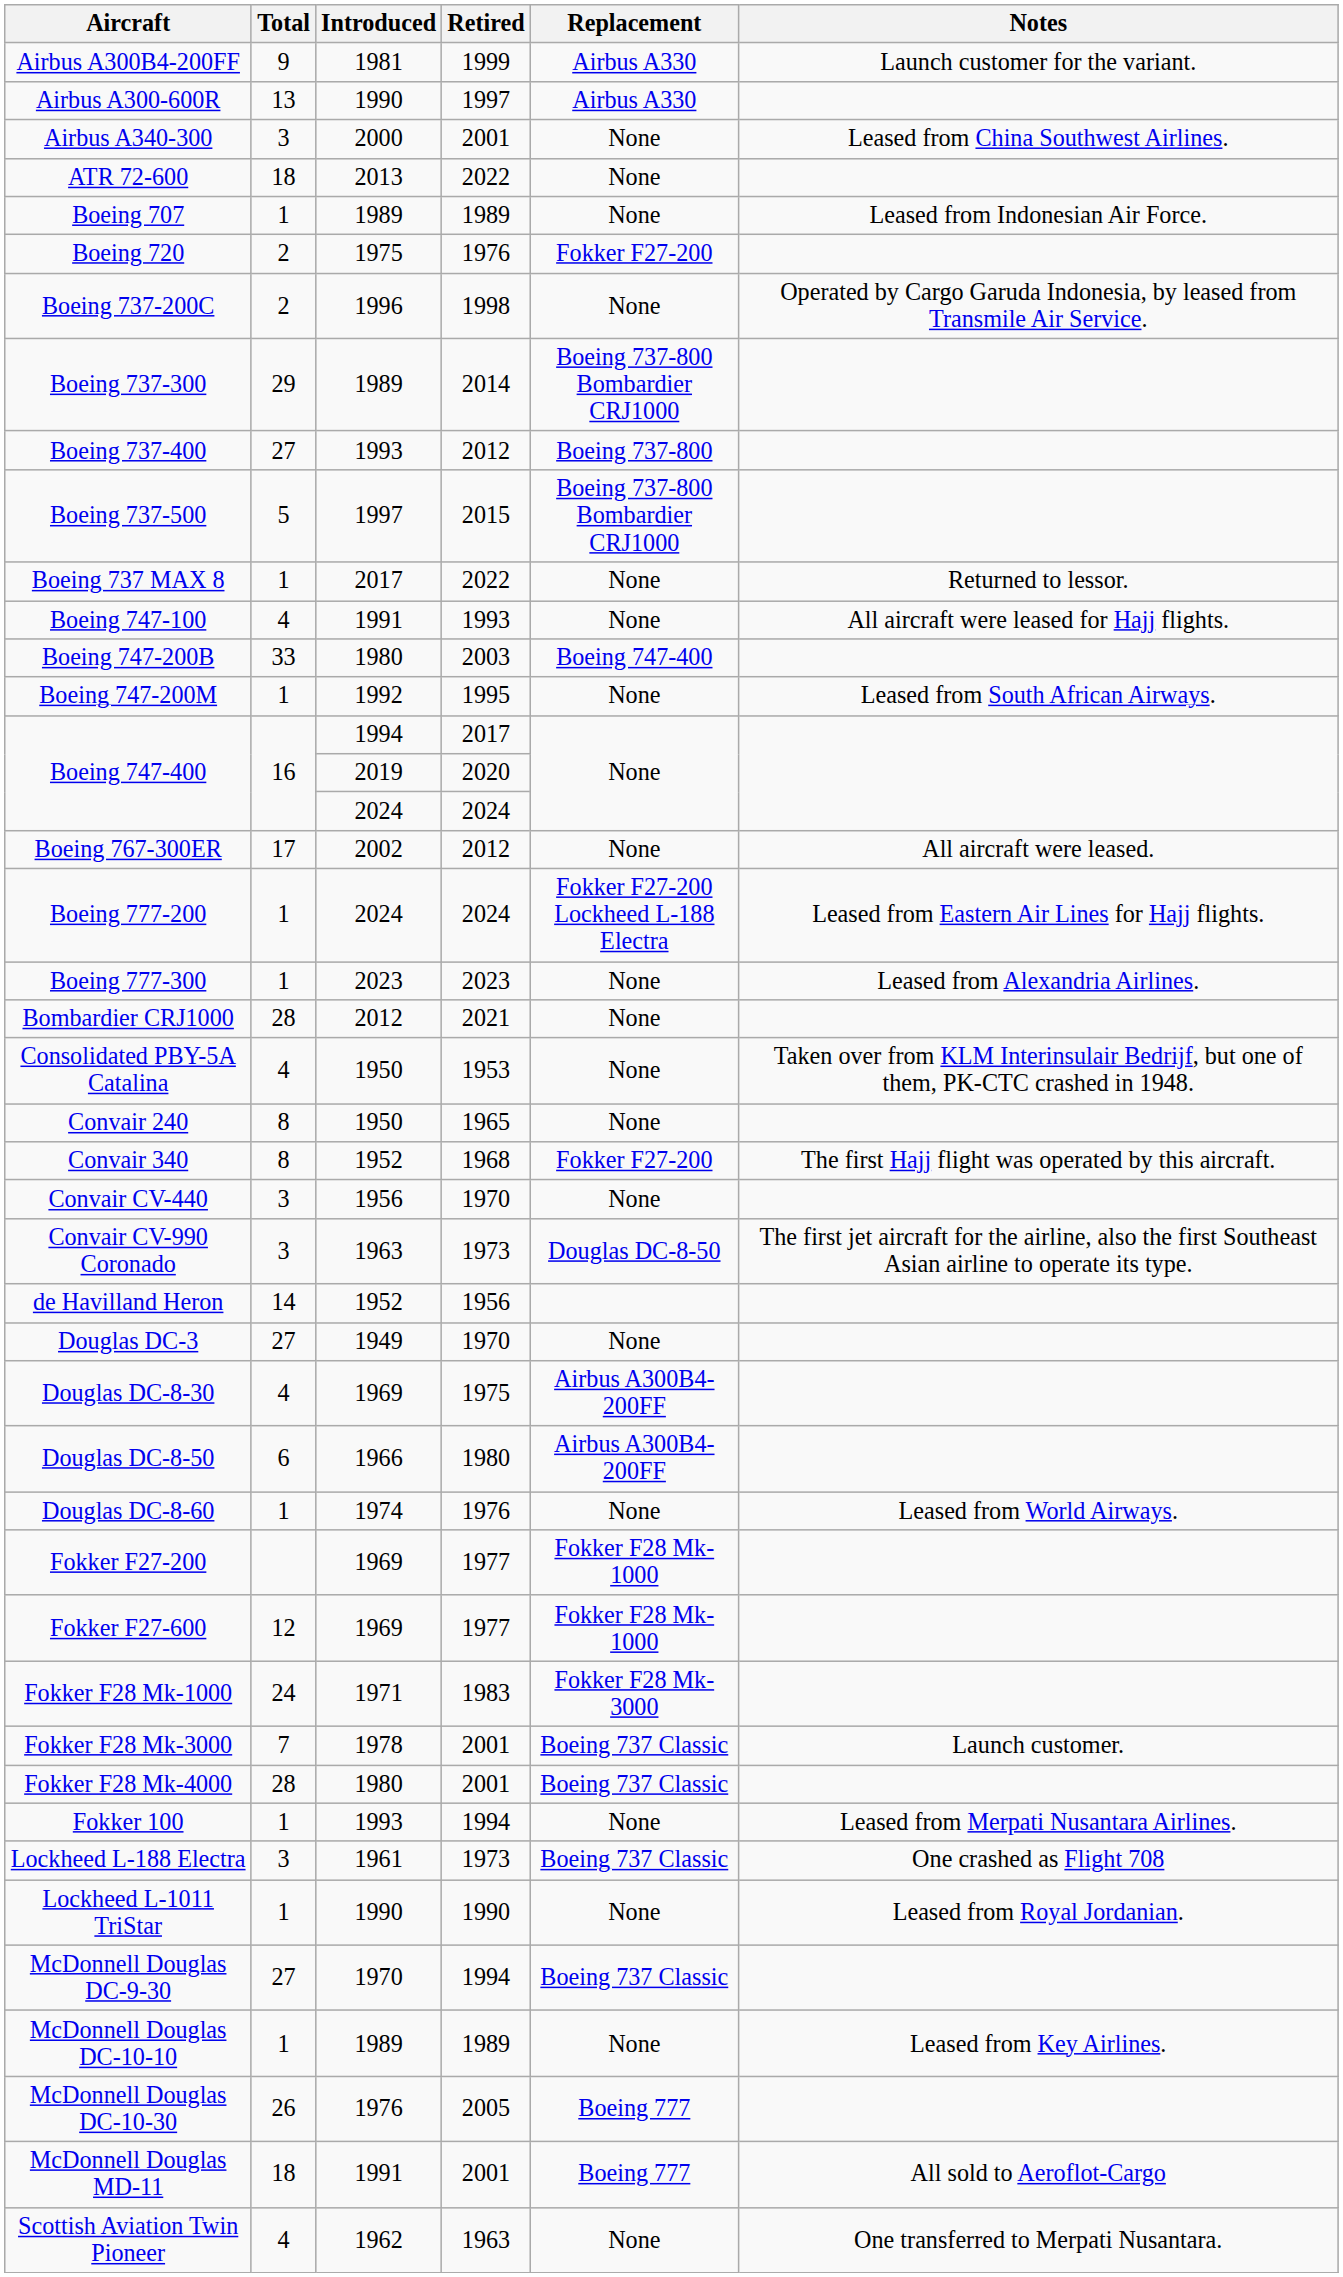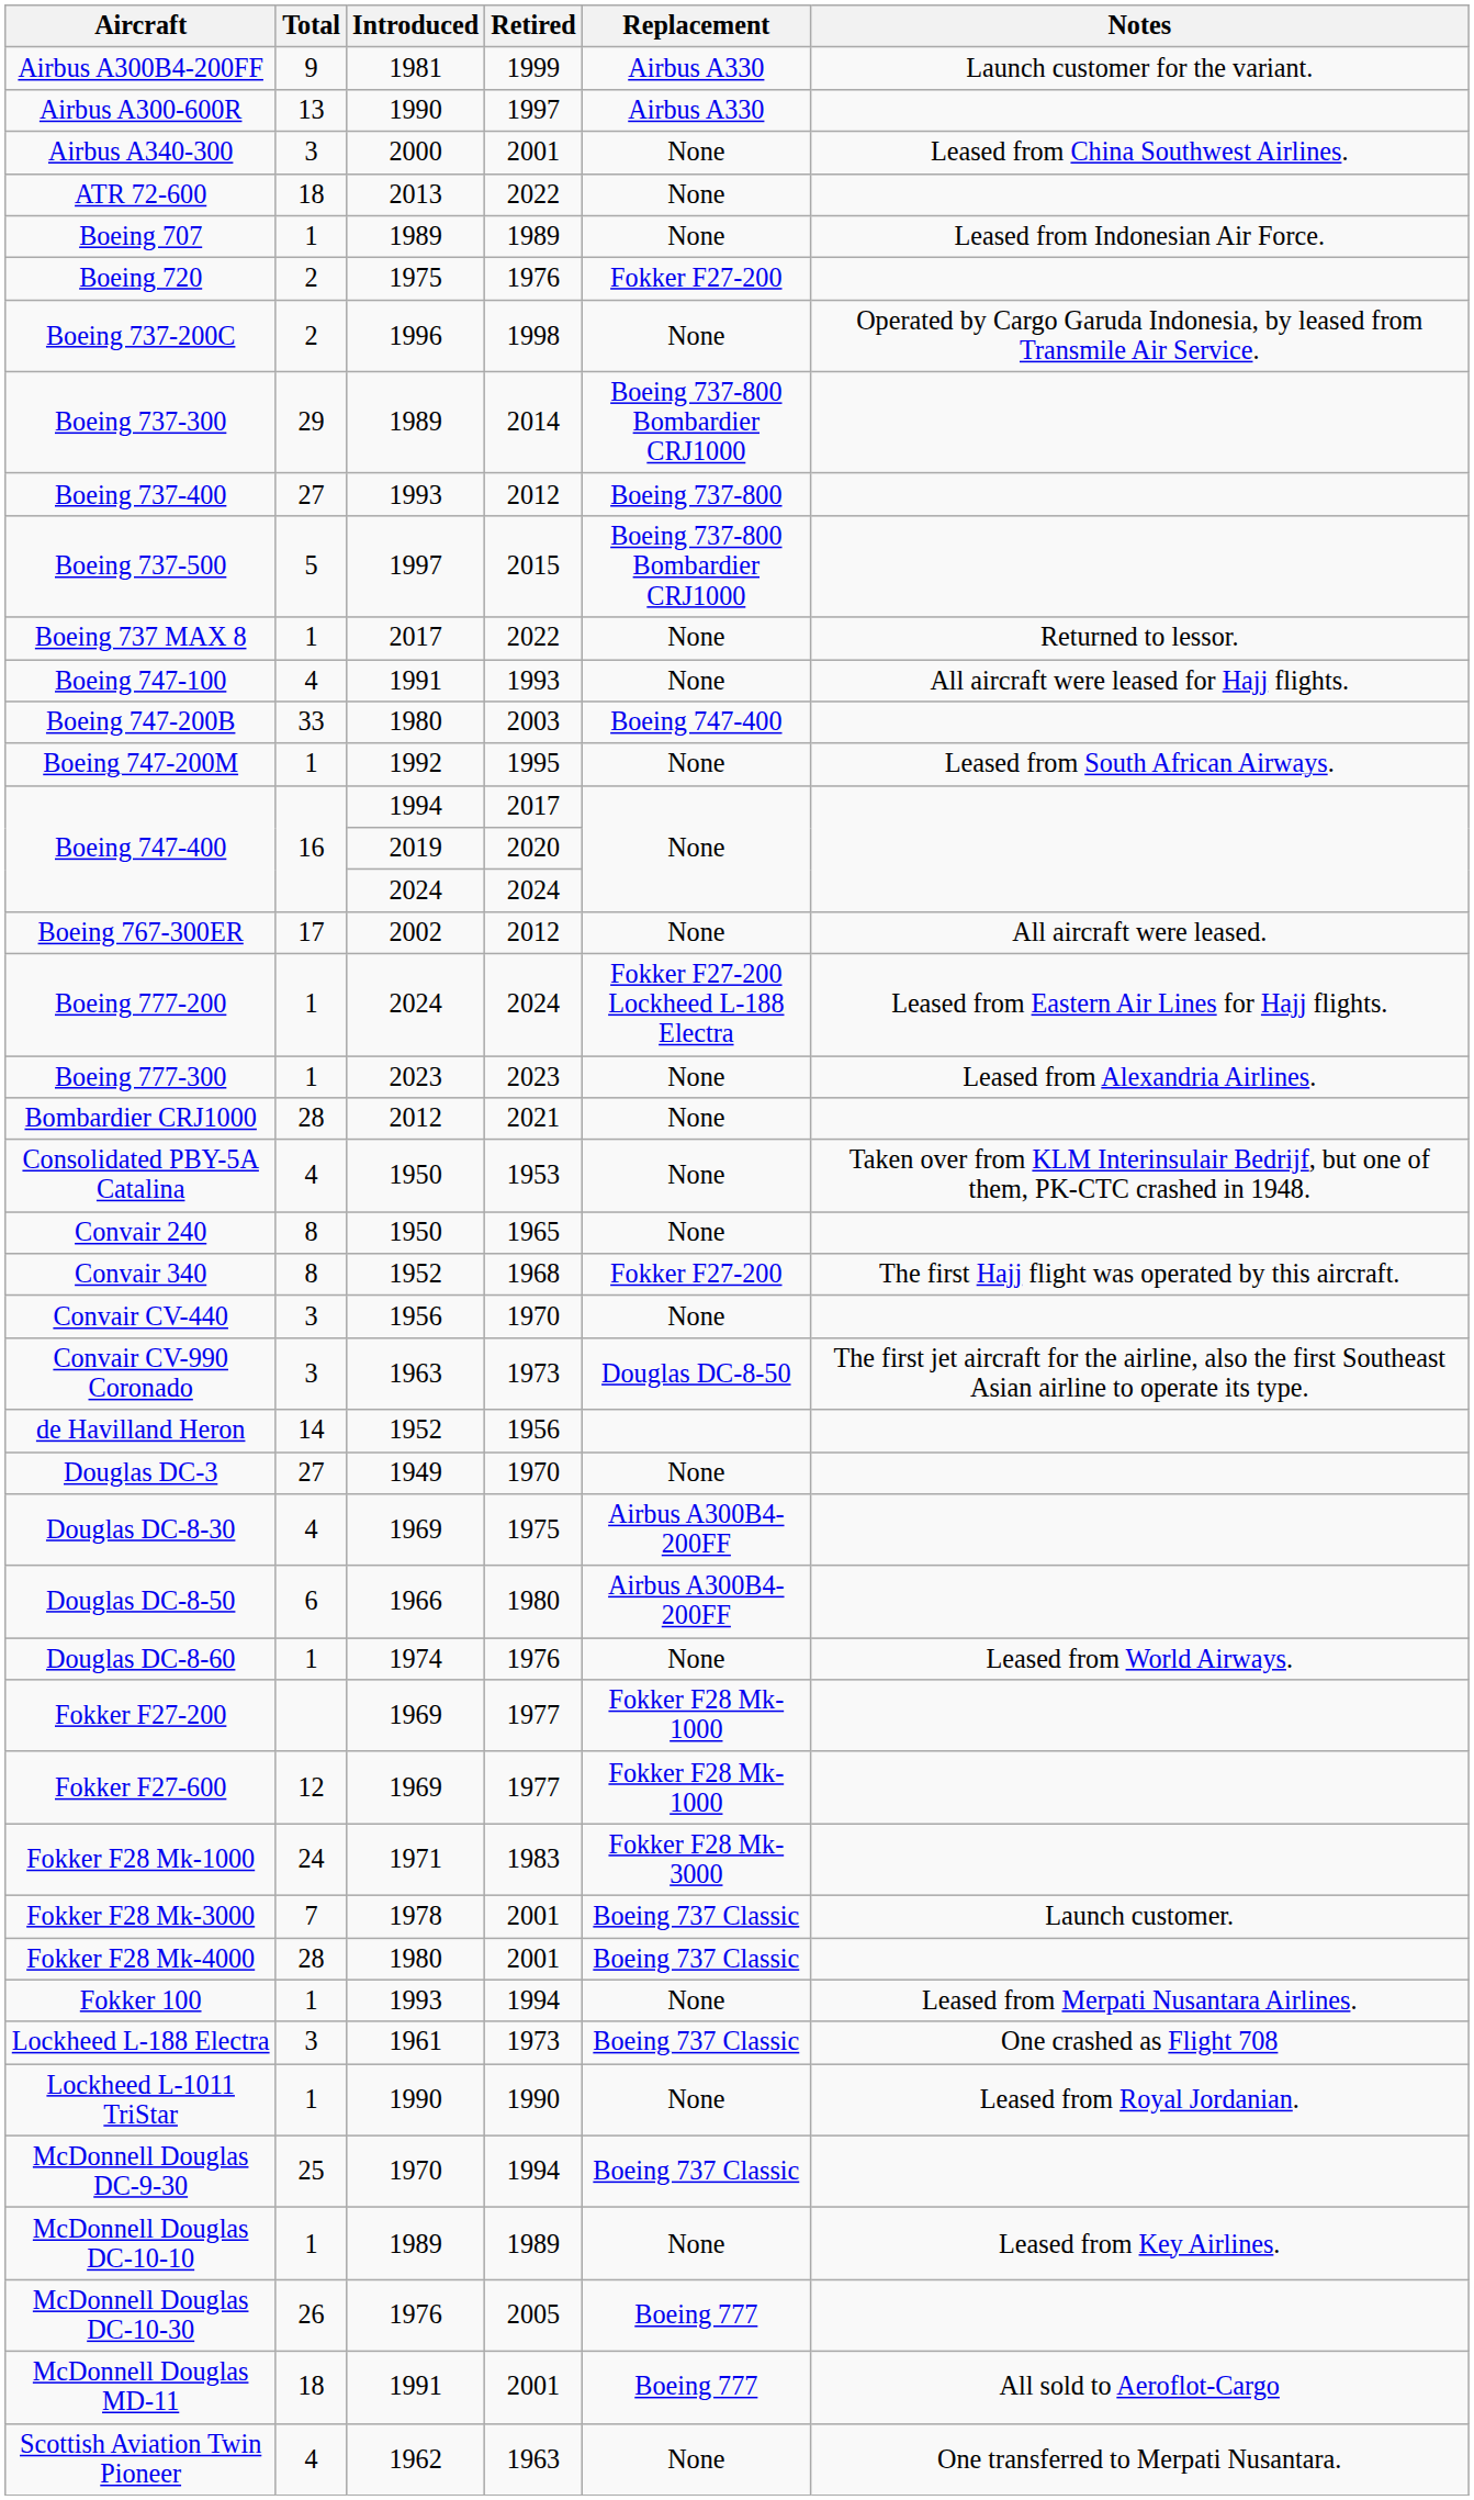McDonnell Douglas DC-9-30 | Total: 27 -> 25
